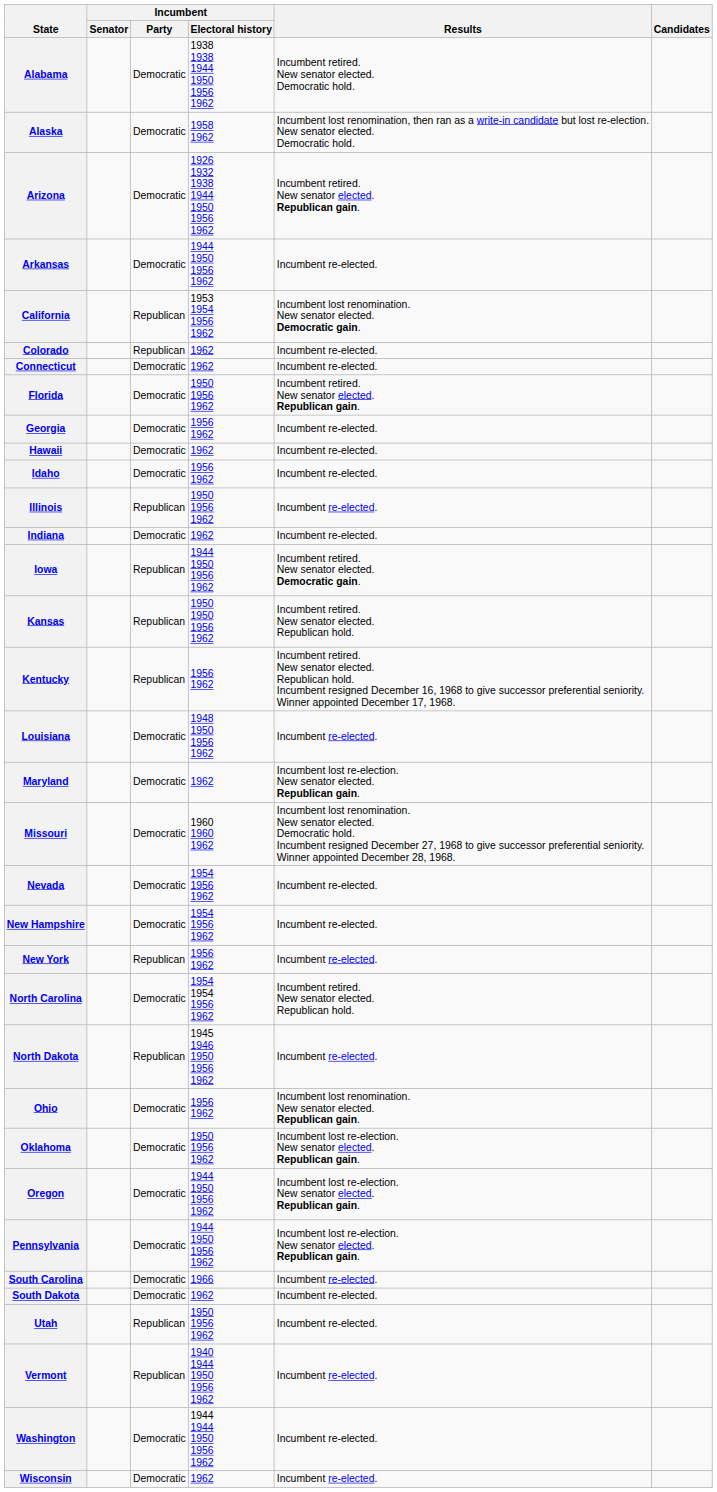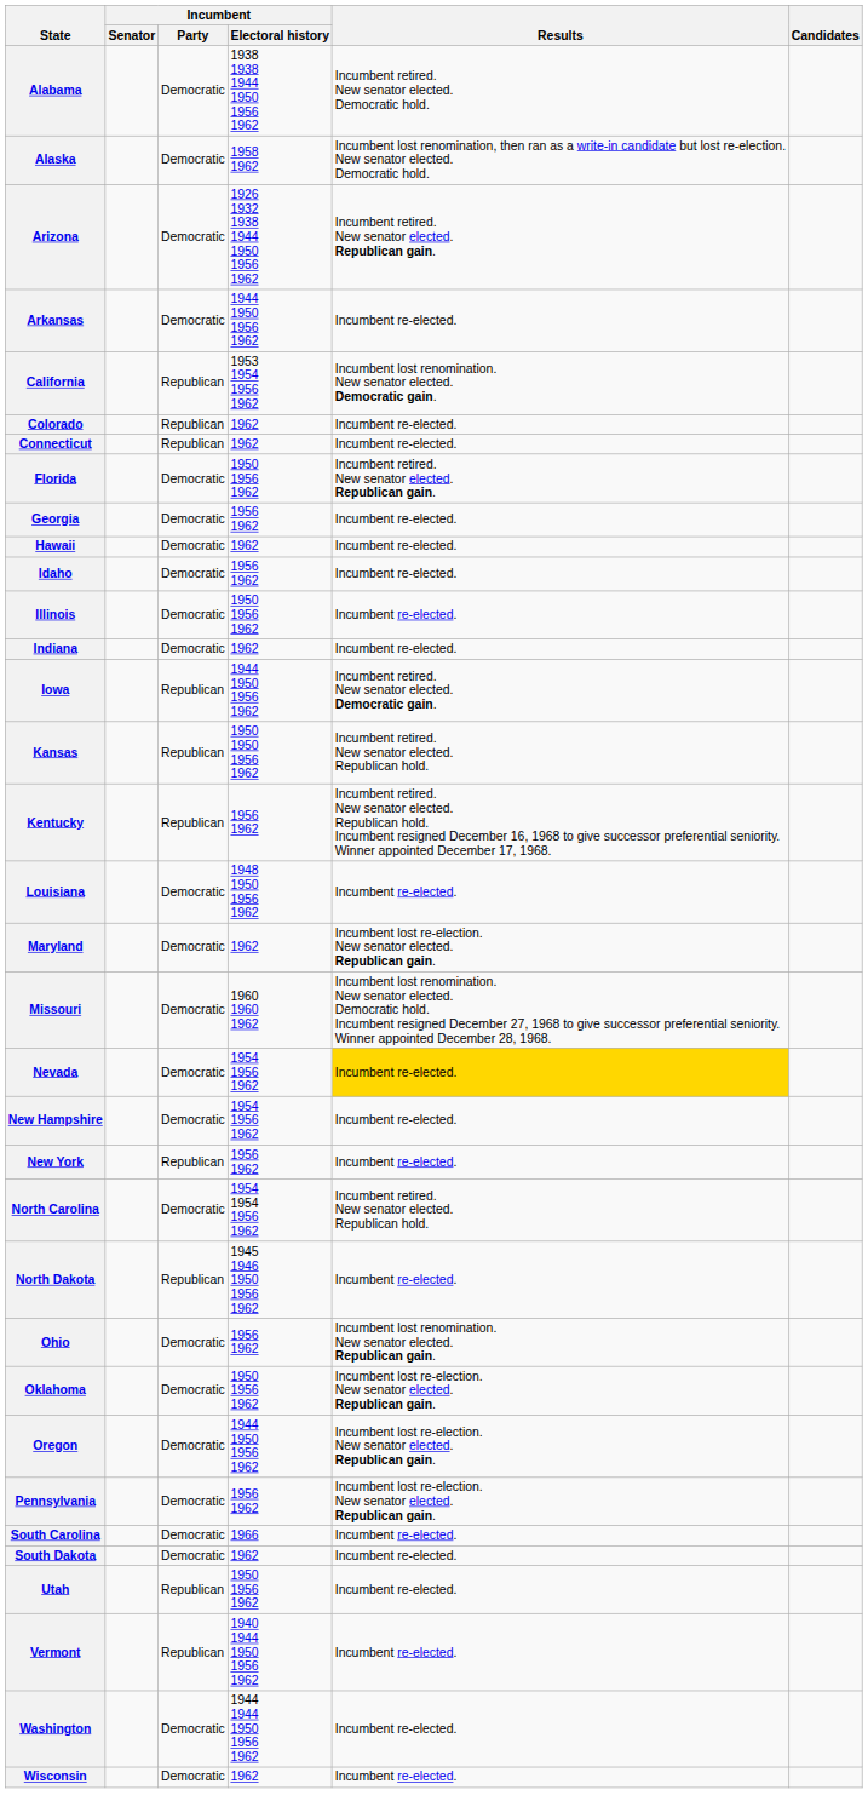Connecticut | Incumbent / Party: Democratic -> Republican
Illinois | Incumbent / Party: Republican -> Democratic
Nevada | Results: no background -> gold background
Pennsylvania | Incumbent / Electoral history: 1944 1950 1956 1962 -> 1956 1962
